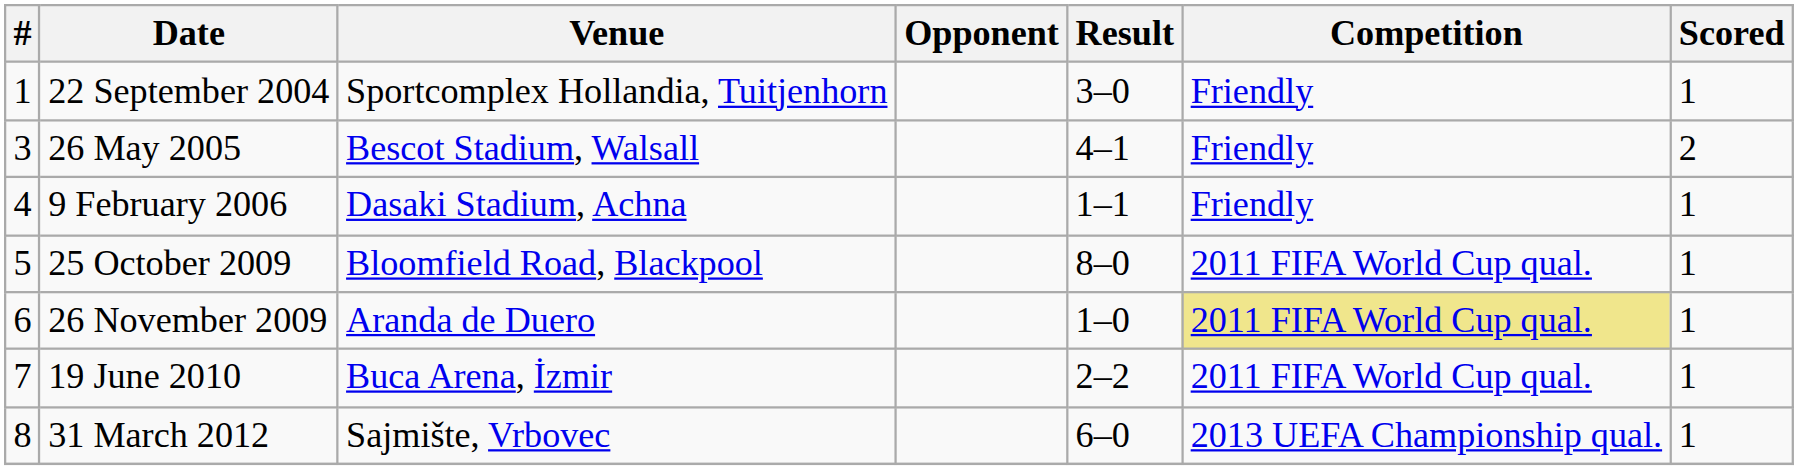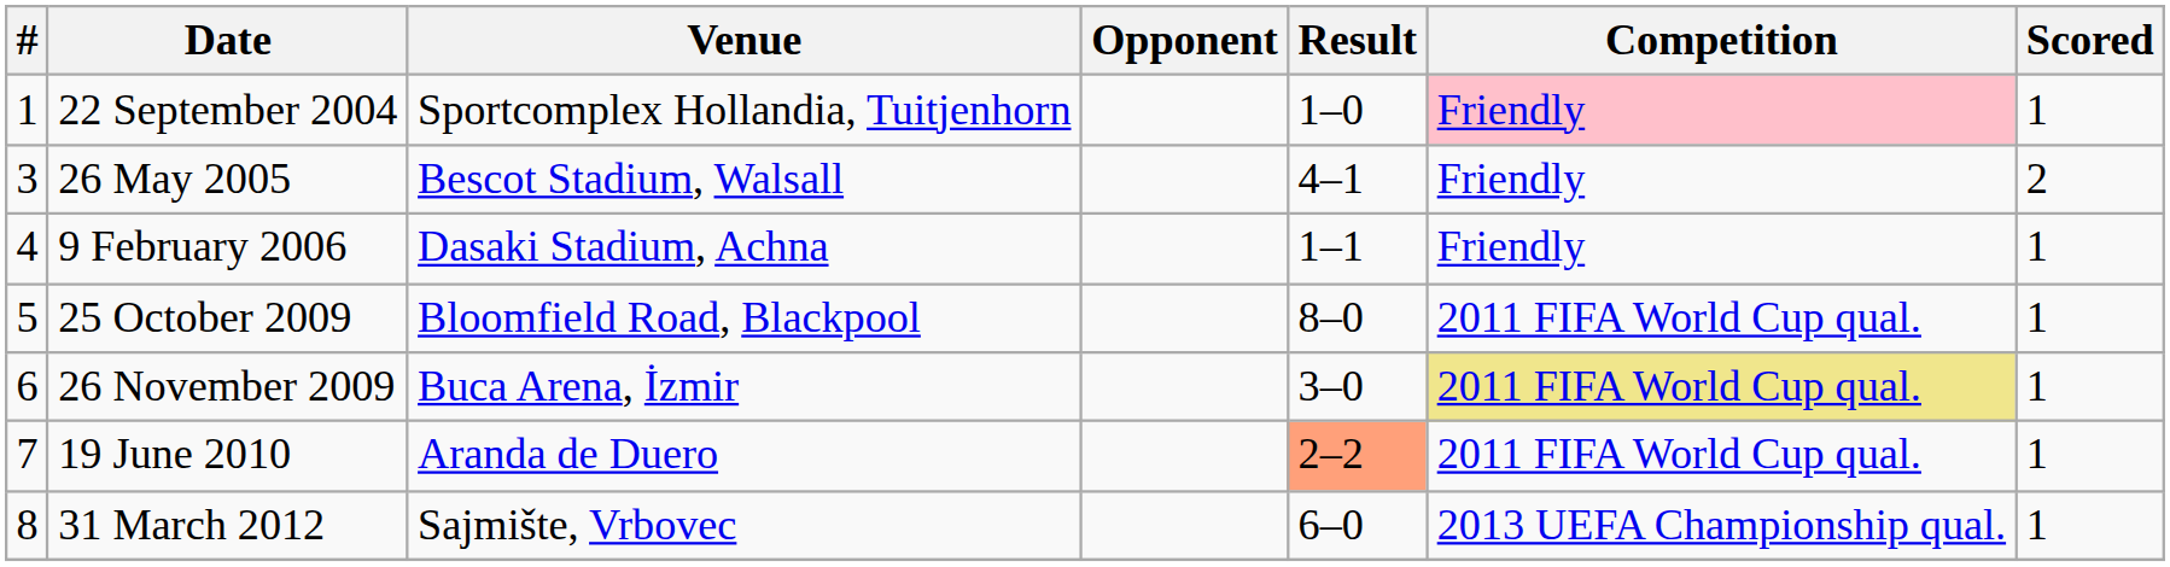22 September 2004 | Result: 3–0 -> 1–0
22 September 2004 | Competition: no background -> pink background
26 November 2009 | Venue: Aranda de Duero -> Buca Arena, İzmir
26 November 2009 | Result: 1–0 -> 3–0
19 June 2010 | Venue: Buca Arena, İzmir -> Aranda de Duero
19 June 2010 | Result: no background -> lightsalmon background
